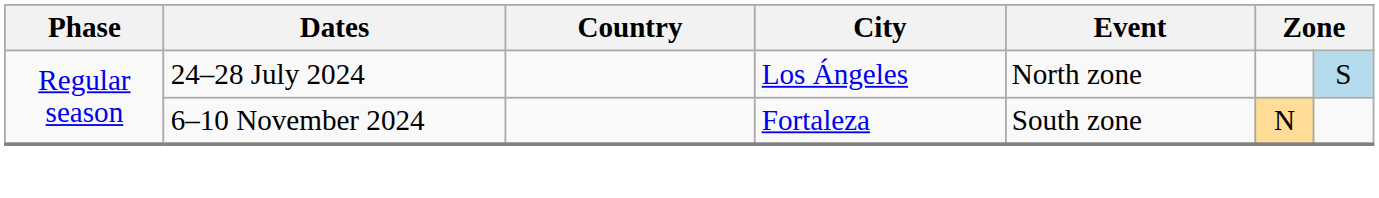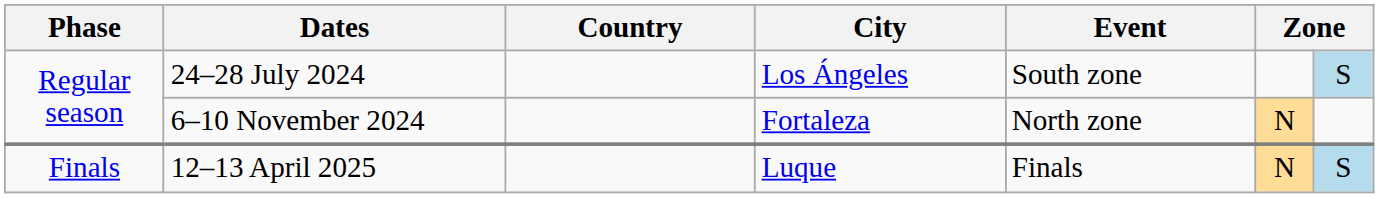24–28 July 2024 | Event: North zone -> South zone
6–10 November 2024 | Event: South zone -> North zone
+ row: Finals | 12–13 April 2025 | Luque | Finals | N | S
